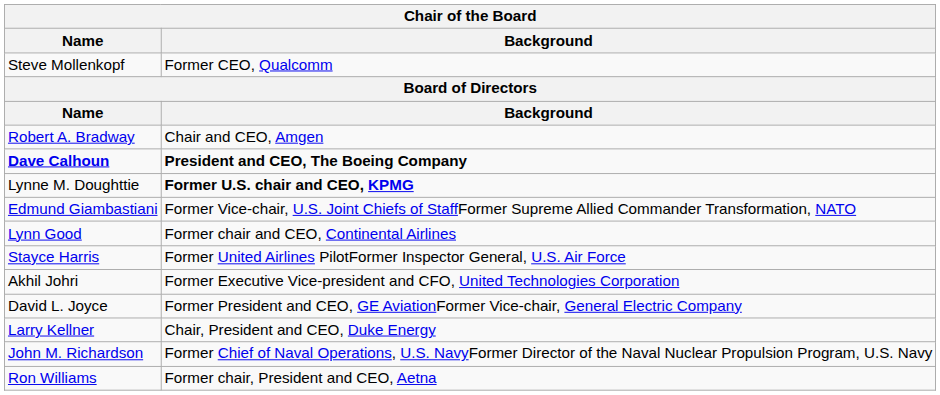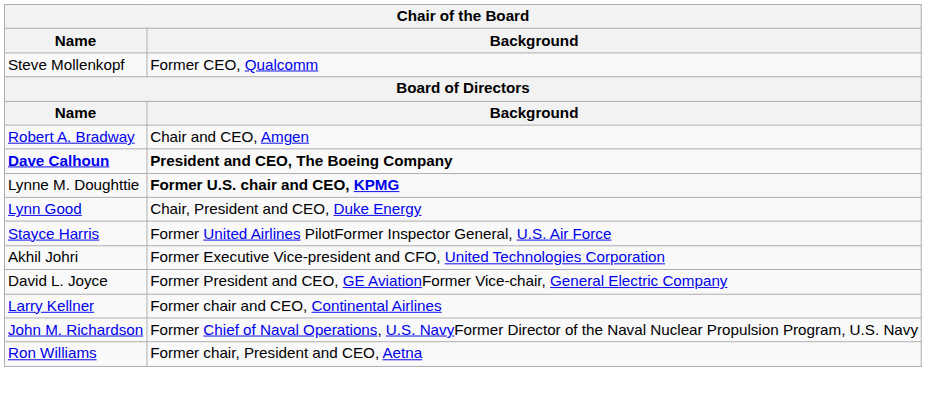- row: Edmund Giambastiani | Former Vice-chair, U.S. Joint Chiefs of StaffFormer Supreme Allied Commander Transformation, NATO
Lynn Good | Background: Former chair and CEO, Continental Airlines -> Chair, President and CEO, Duke Energy
Larry Kellner | Background: Chair, President and CEO, Duke Energy -> Former chair and CEO, Continental Airlines
